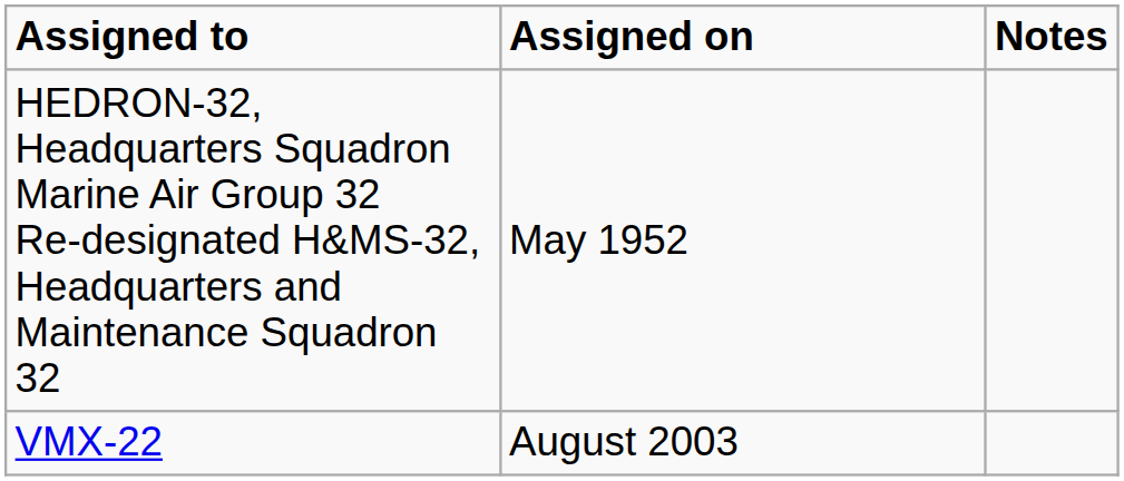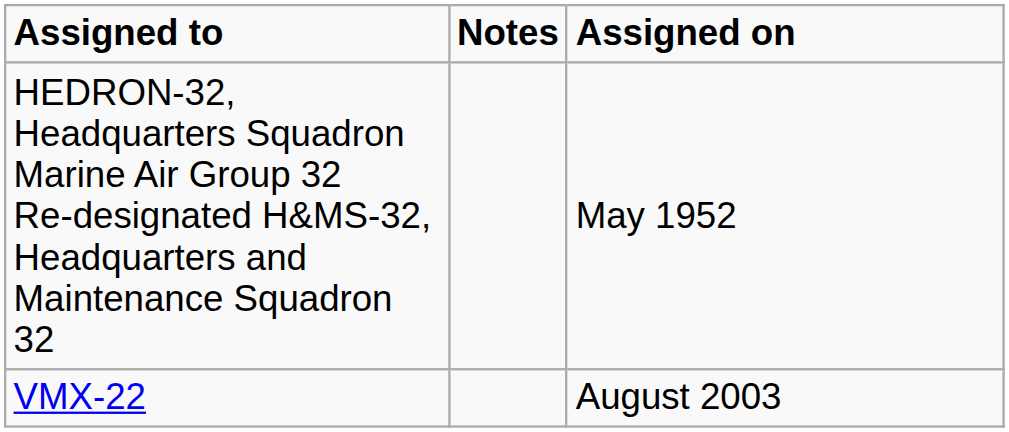columns swapped: Assigned on <-> Notes
